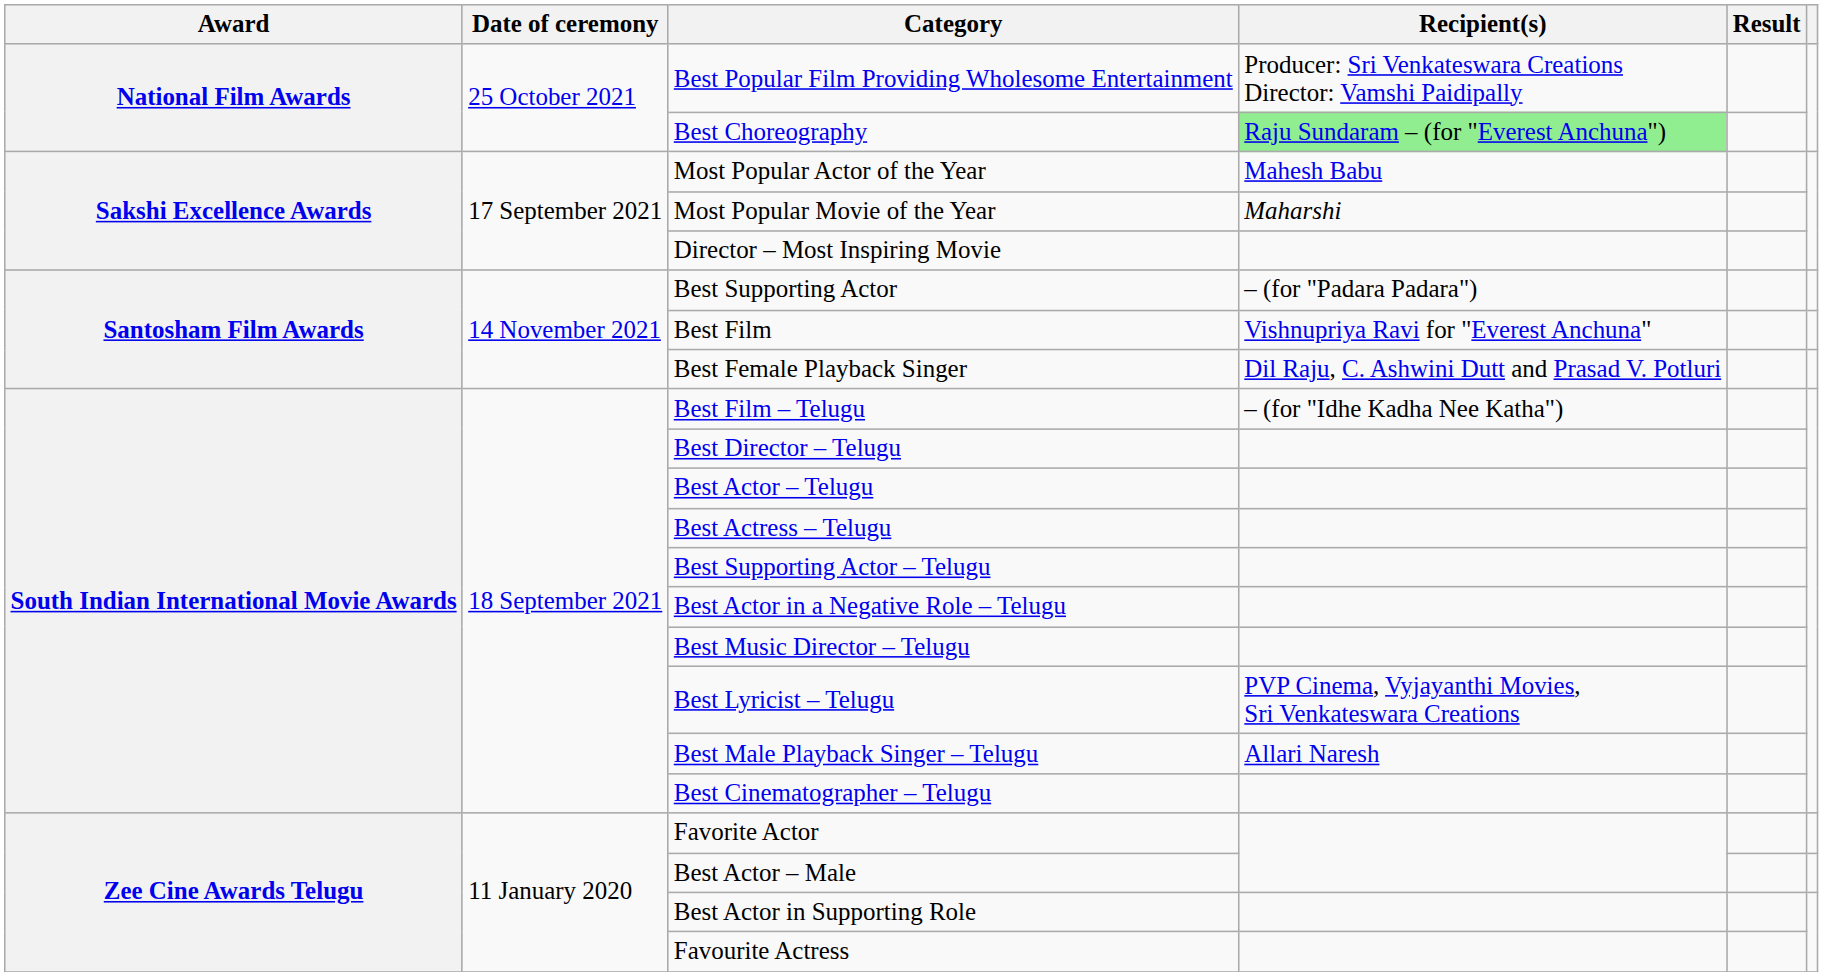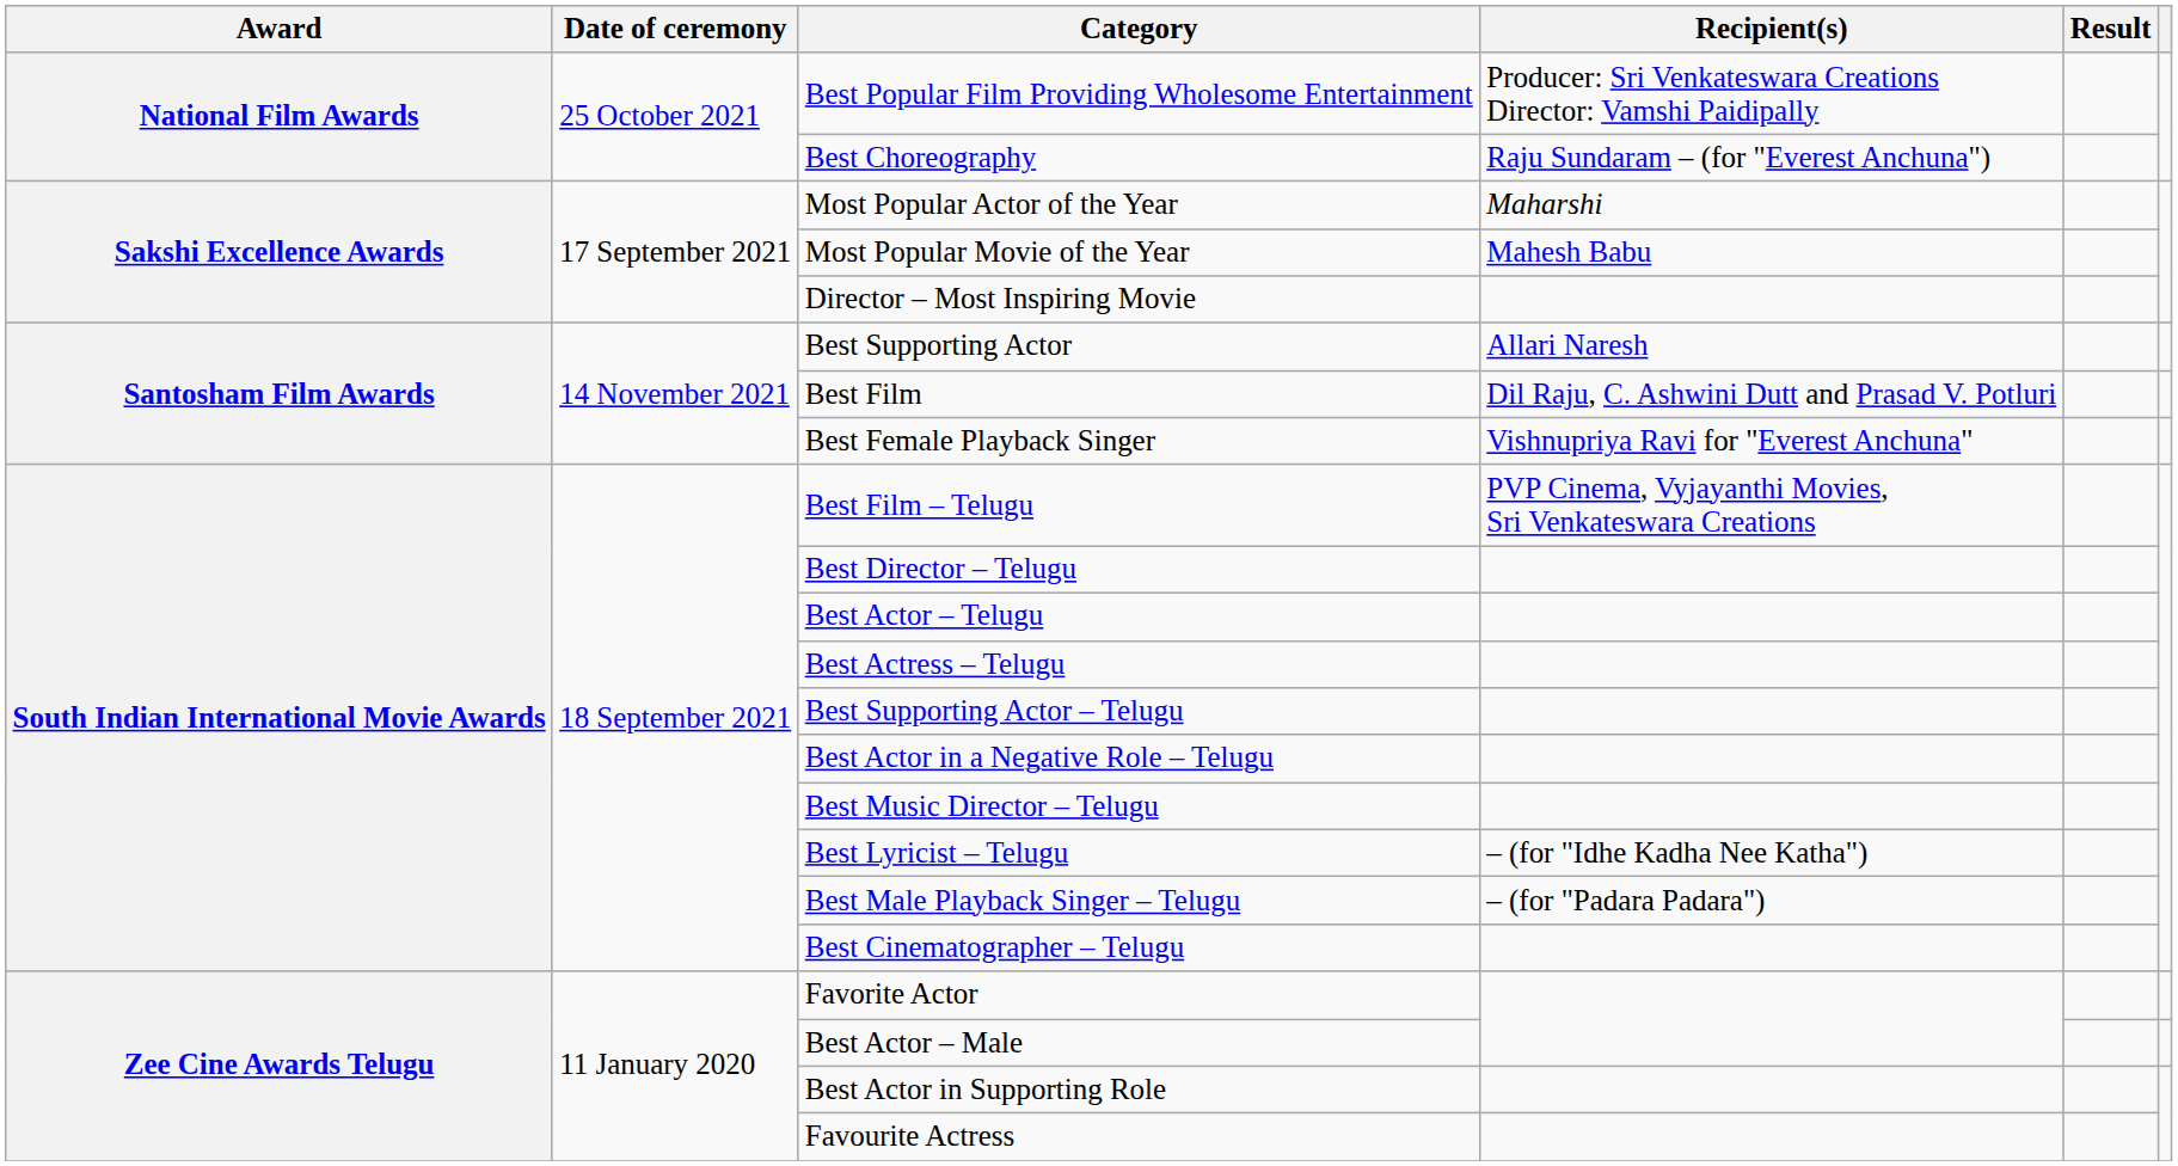Best Choreography | Recipient(s): lightgreen background -> no background
Most Popular Actor of the Year | Recipient(s): Mahesh Babu -> Maharshi
Most Popular Movie of the Year | Recipient(s): Maharshi -> Mahesh Babu
Best Supporting Actor | Recipient(s): – (for "Padara Padara") -> Allari Naresh
Best Film | Recipient(s): Vishnupriya Ravi for "Everest Anchuna" -> Dil Raju, C. Ashwini Dutt and Prasad V. Potluri
Best Female Playback Singer | Recipient(s): Dil Raju, C. Ashwini Dutt and Prasad V. Potluri -> Vishnupriya Ravi for "Everest Anchuna"
Best Film – Telugu | Recipient(s): – (for "Idhe Kadha Nee Katha") -> PVP Cinema, Vyjayanthi Movies, Sri Venkateswara Creations
Best Lyricist – Telugu | Recipient(s): PVP Cinema, Vyjayanthi Movies, Sri Venkateswara Creations -> – (for "Idhe Kadha Nee Katha")
Best Male Playback Singer – Telugu | Recipient(s): Allari Naresh -> – (for "Padara Padara")
